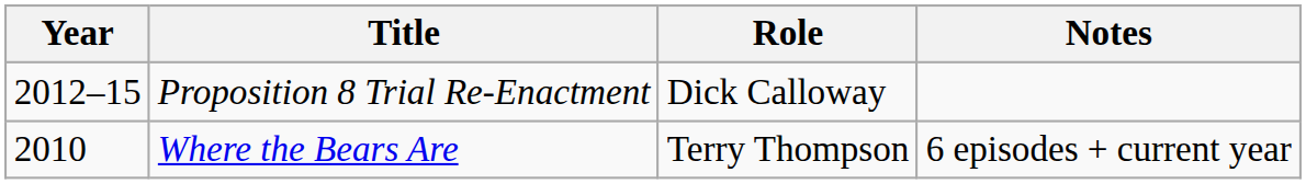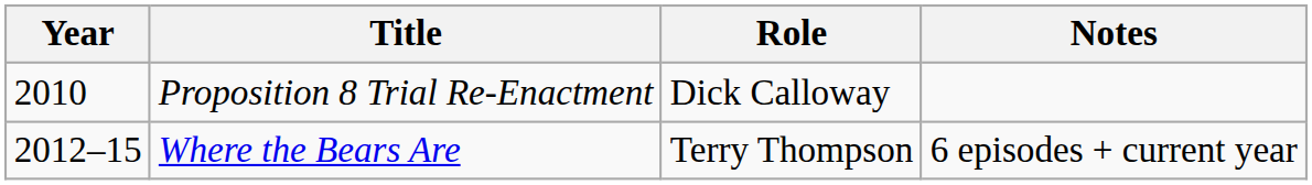Proposition 8 Trial Re-Enactment | Year: 2012–15 -> 2010
Where the Bears Are | Year: 2010 -> 2012–15
